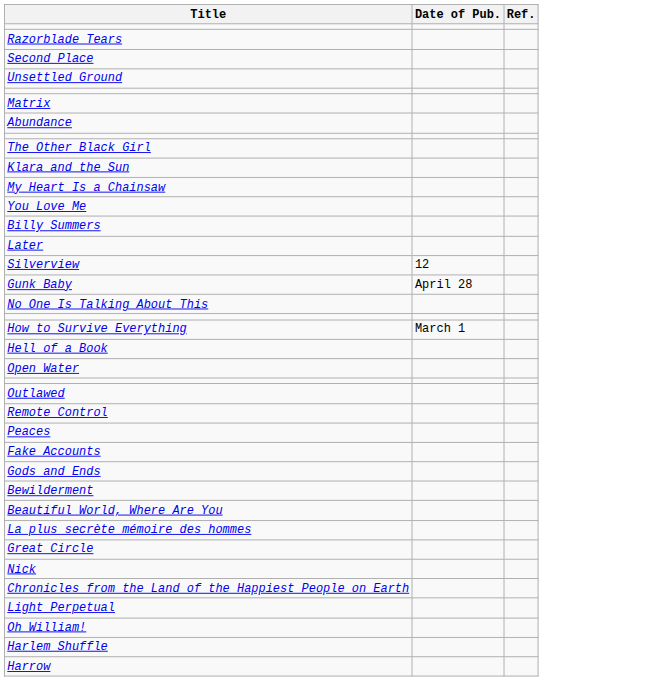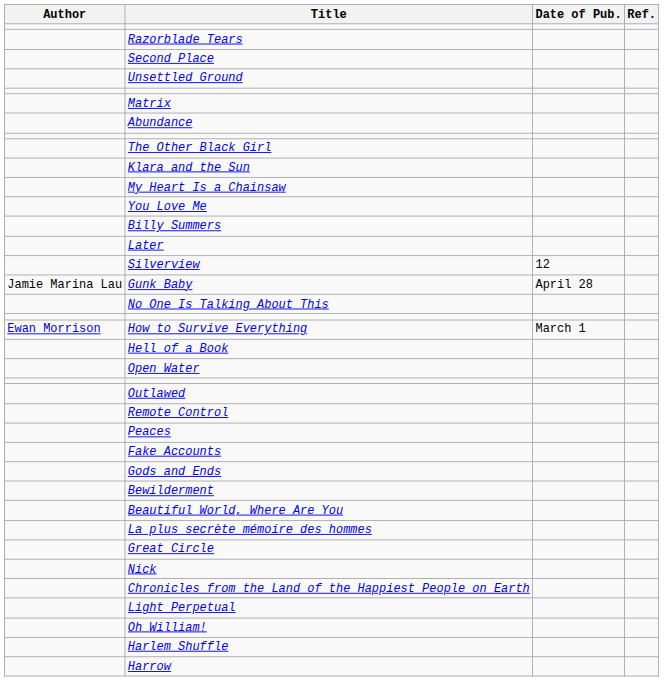+ column: Author | Jamie Marina Lau | Ewan Morrison
